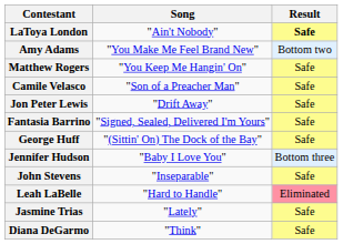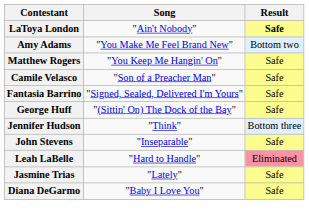- row: Jon Peter Lewis | "Drift Away" | Safe
Jennifer Hudson | Song: "Baby I Love You" -> "Think"
Diana DeGarmo | Song: "Think" -> "Baby I Love You"
